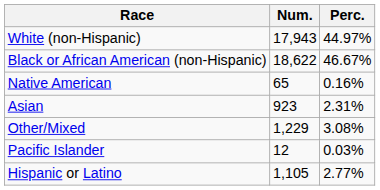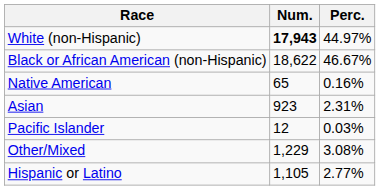White (non-Hispanic) | Num.: normal -> bold
rows swapped: Pacific Islander <-> Other/Mixed
